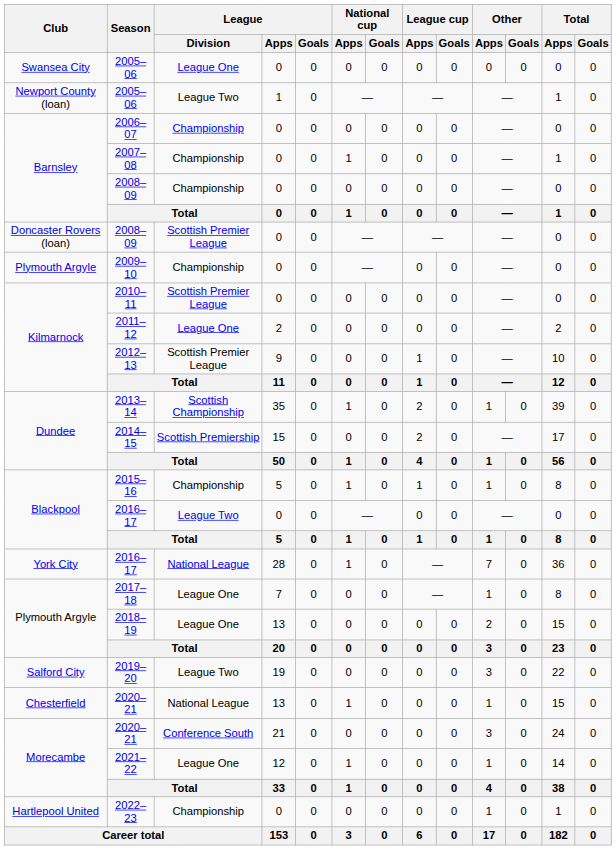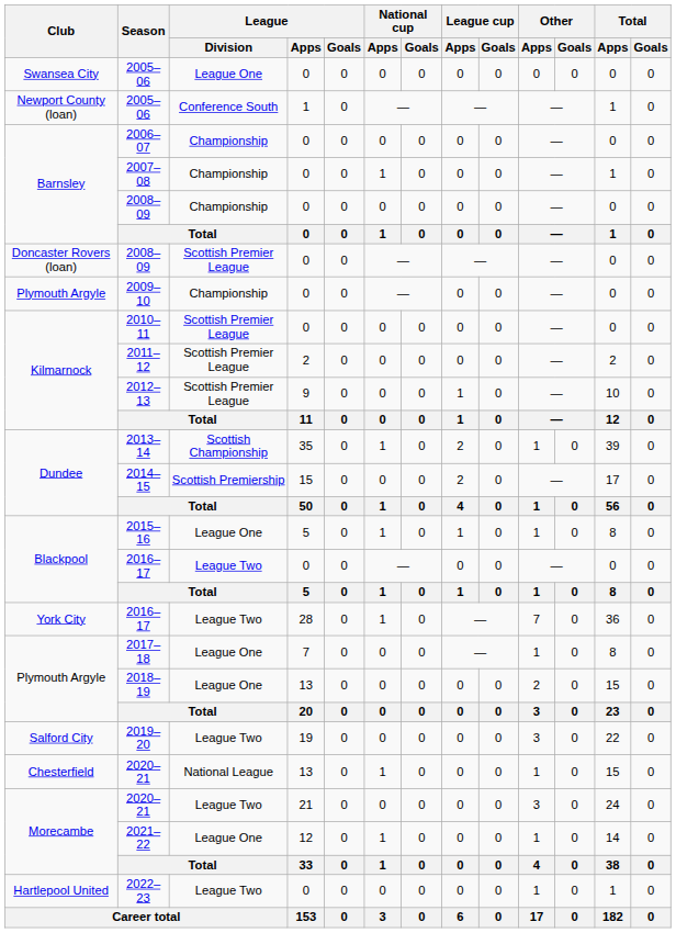Newport County (loan) / 2005–06 | League / Division: League Two -> Conference South
2011–12 | League / Division: League One -> Scottish Premier League
2015–16 | League / Division: Championship -> League One
York City / 2016–17 | League / Division: National League -> League Two
Morecambe / 2020–21 | League / Division: Conference South -> League Two
2022–23 | League / Division: Championship -> League Two
